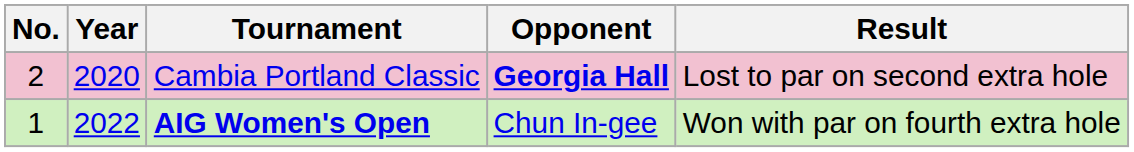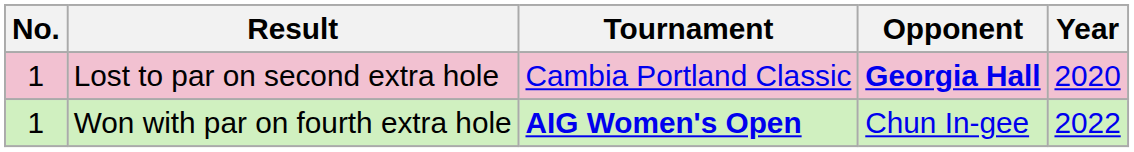columns swapped: Year <-> Result
Cambia Portland Classic | No.: 2 -> 1
